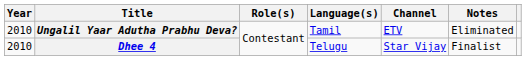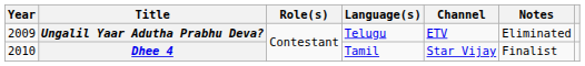Ungalil Yaar Adutha Prabhu Deva? | Year: 2010 -> 2009
Ungalil Yaar Adutha Prabhu Deva? | Language(s): Tamil -> Telugu
Dhee 4 | Language(s): Telugu -> Tamil
